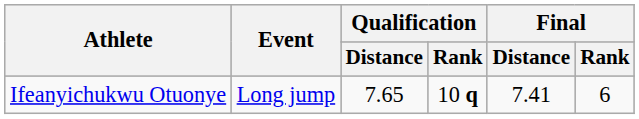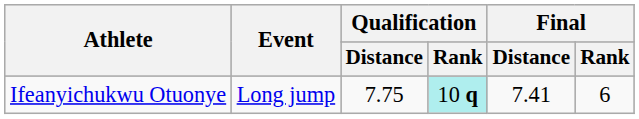Ifeanyichukwu Otuonye | Qualification / Distance: 7.65 -> 7.75
Ifeanyichukwu Otuonye | Qualification / Rank: no background -> paleturquoise background
